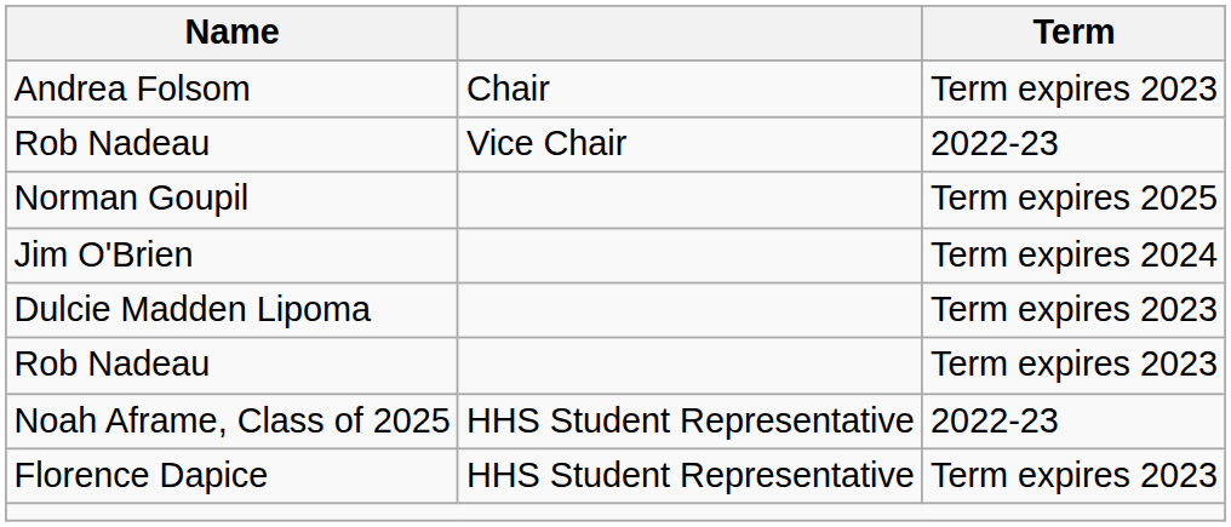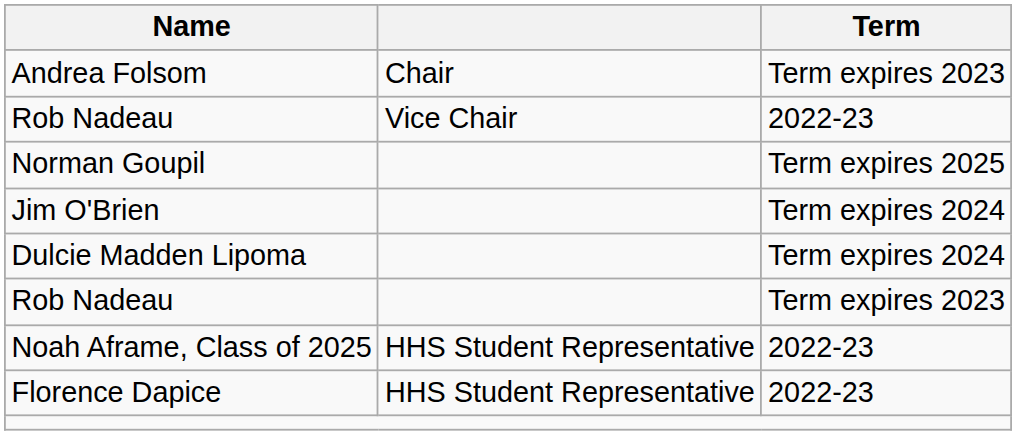Dulcie Madden Lipoma | Term: Term expires 2023 -> Term expires 2024
Florence Dapice | Term: Term expires 2023 -> 2022-23
